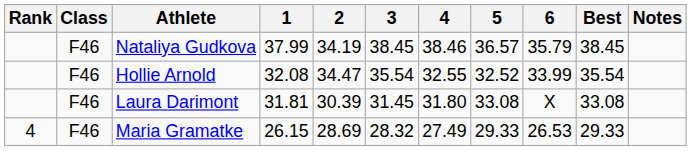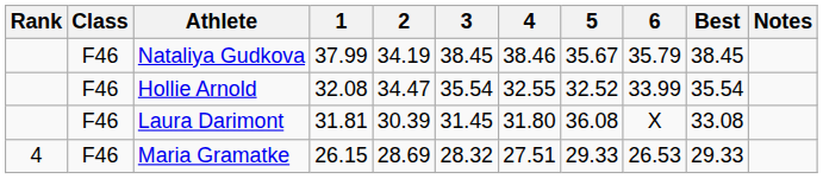Nataliya Gudkova | 5: 36.57 -> 35.67
Laura Darimont | 5: 33.08 -> 36.08
Maria Gramatke | 4: 27.49 -> 27.51
